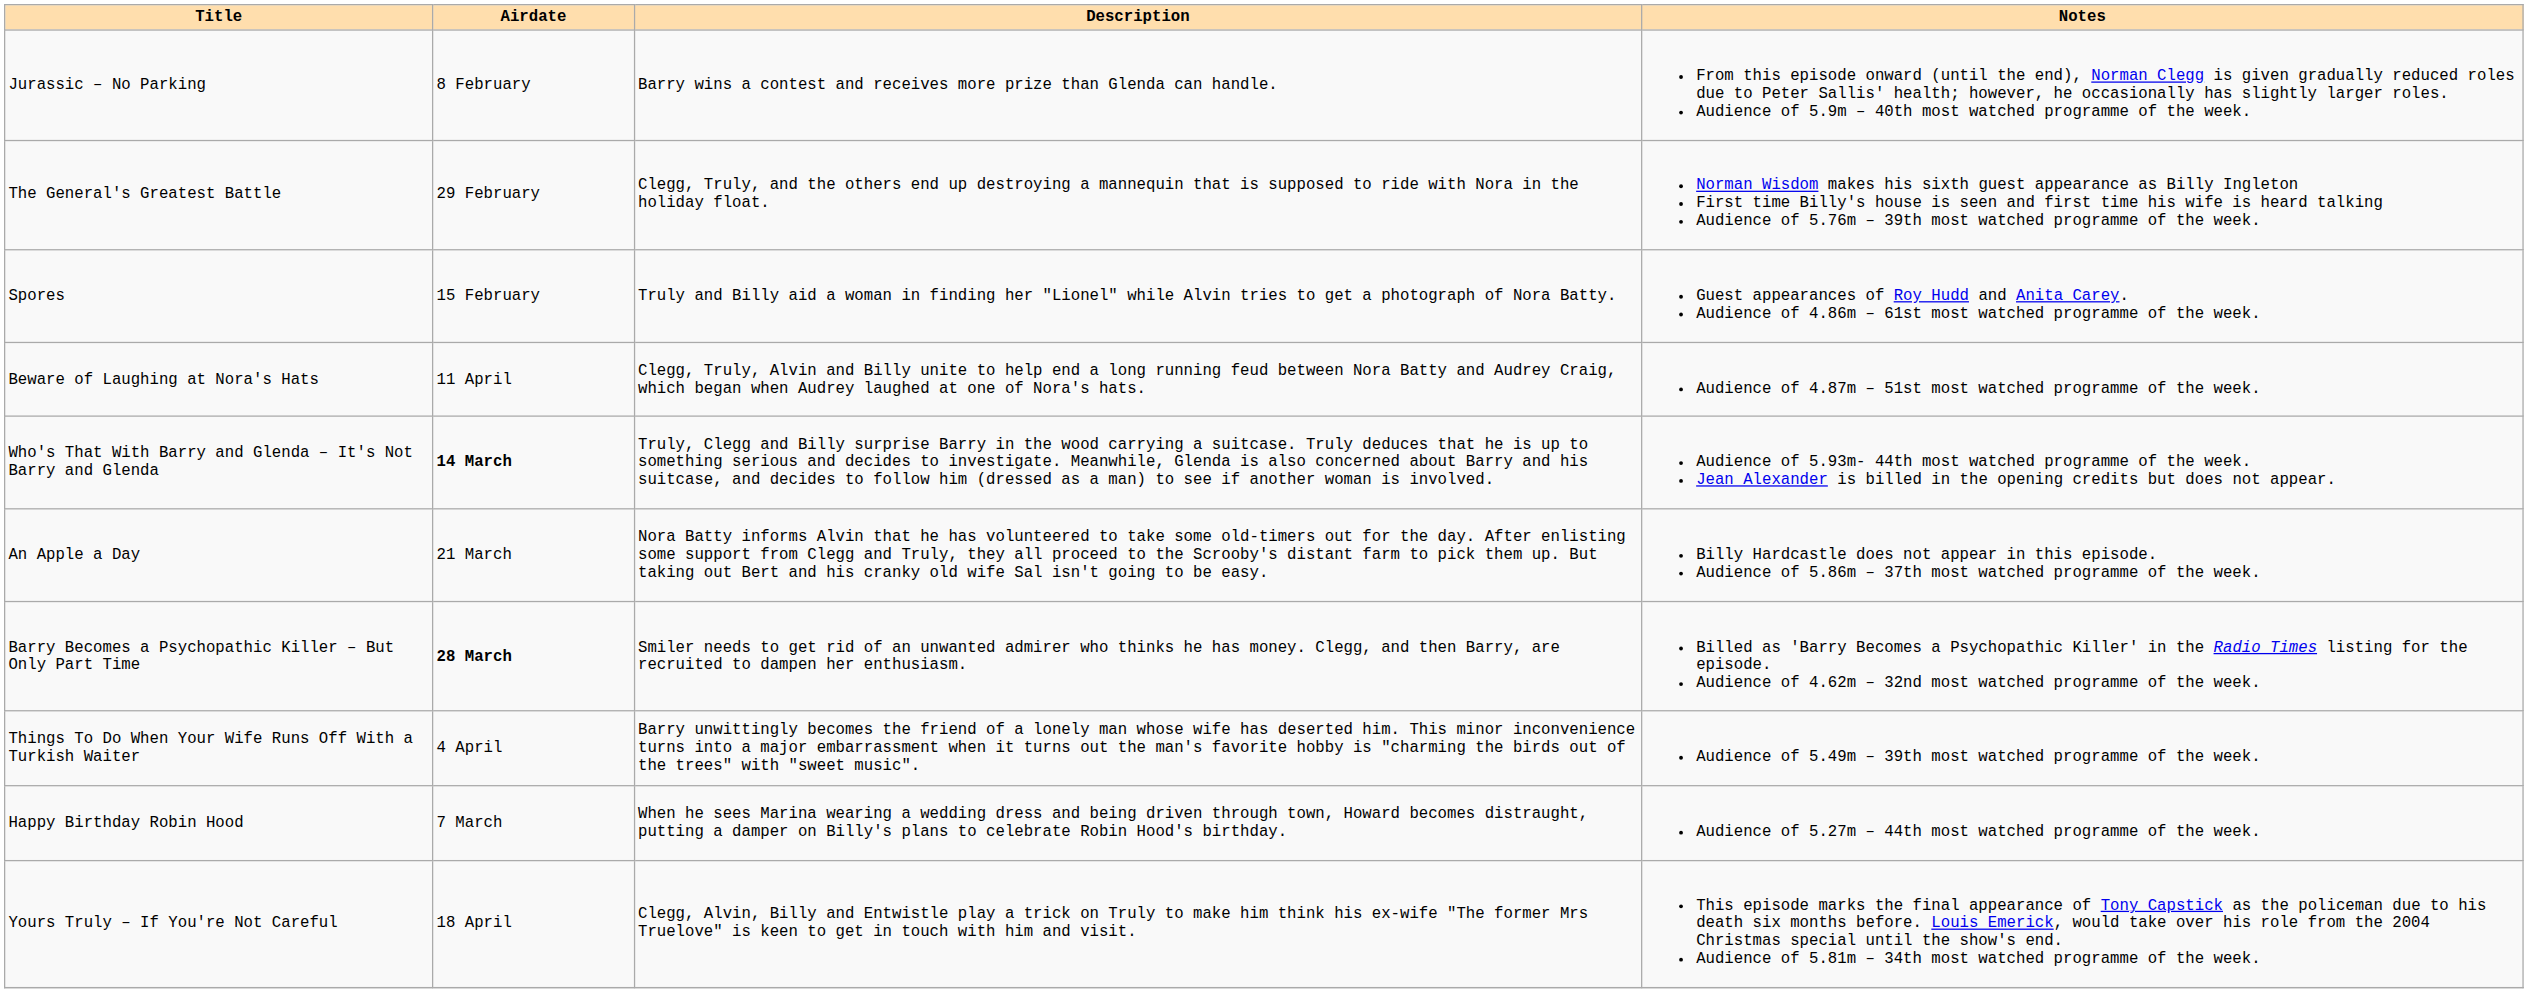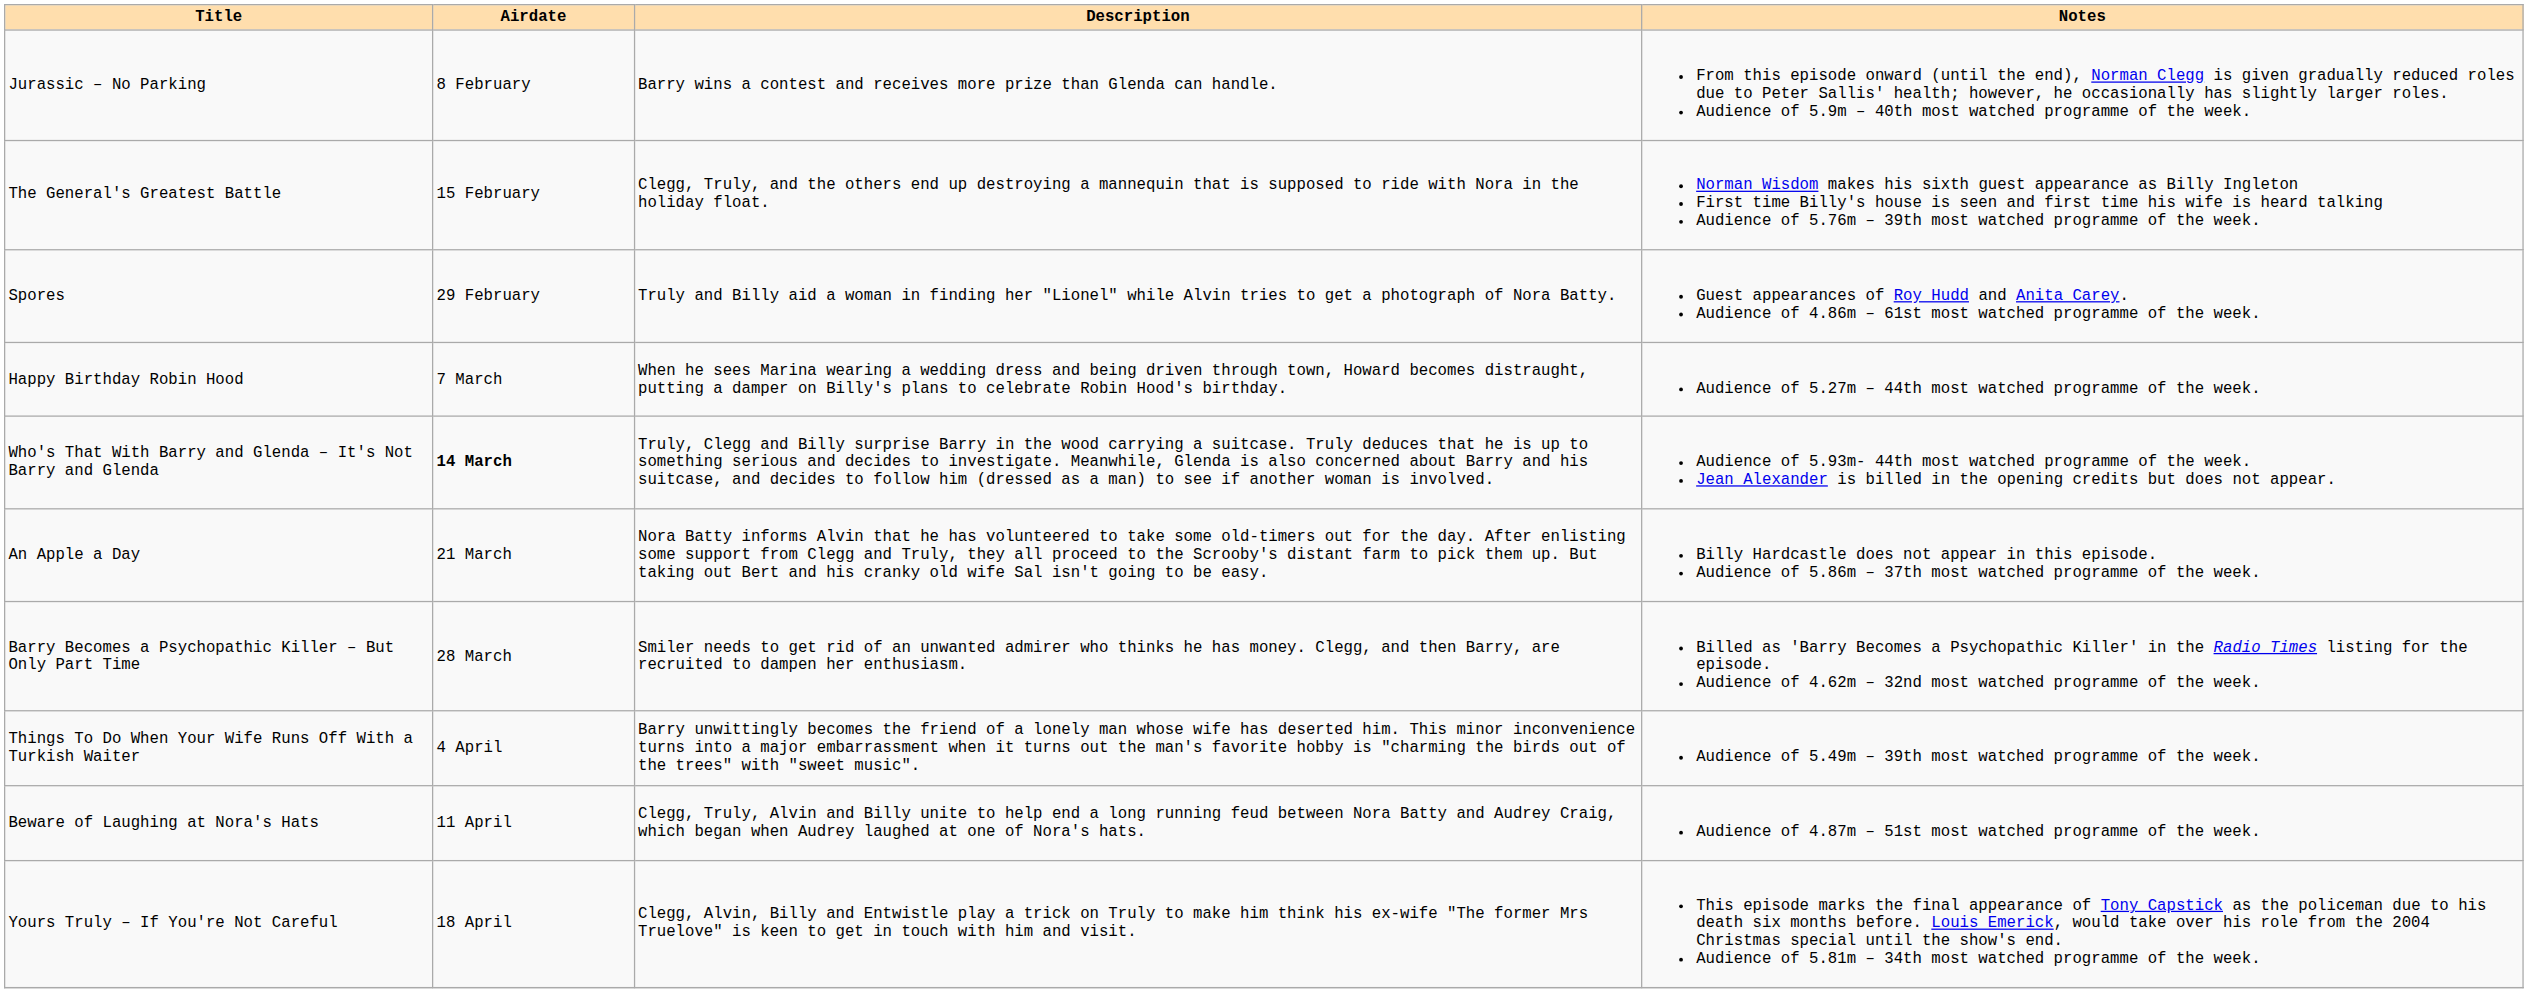The General's Greatest Battle | Airdate: 29 February -> 15 February
Spores | Airdate: 15 February -> 29 February
rows swapped: Happy Birthday Robin Hood <-> Beware of Laughing at Nora's Hats
Barry Becomes a Psychopathic Killer – But Only Part Time | Airdate: bold -> normal
